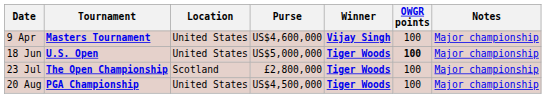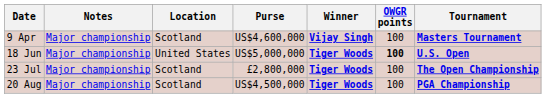columns swapped: Tournament <-> Notes
9 Apr | Location: United States -> Scotland
20 Aug | Location: United States -> Scotland
